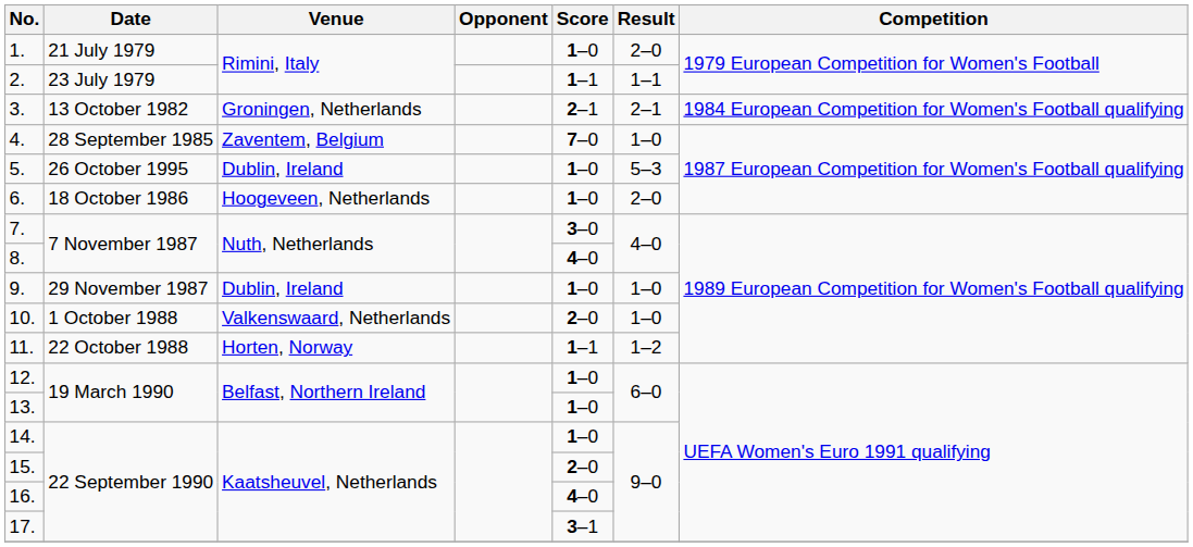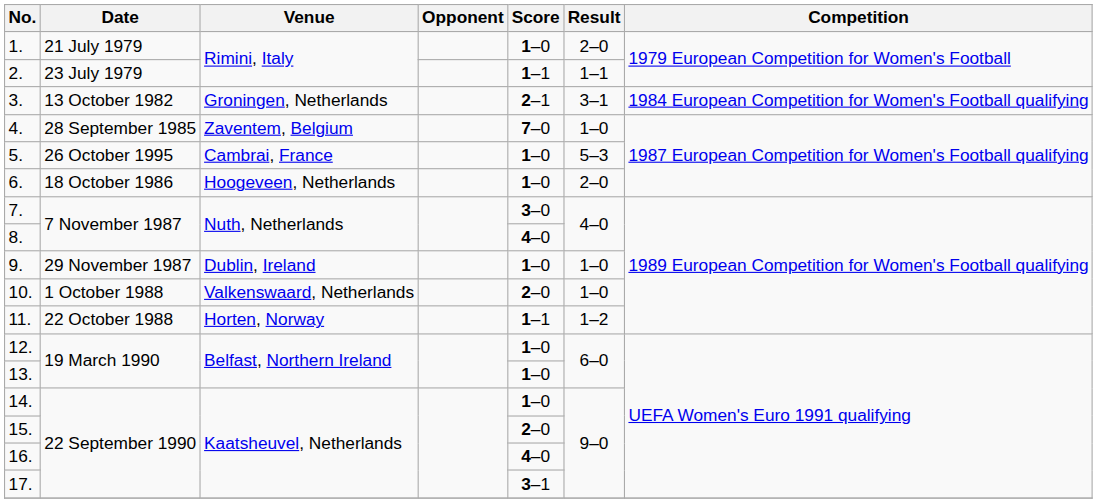3. | Result: 2–1 -> 3–1
5. | Venue: Dublin, Ireland -> Cambrai, France
